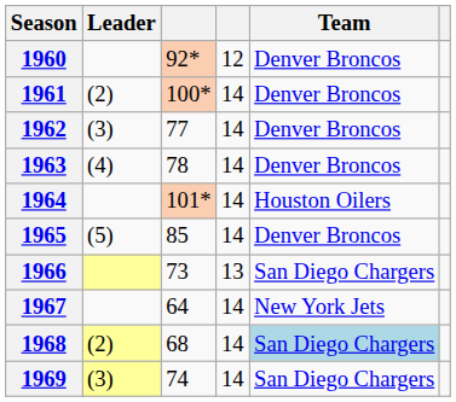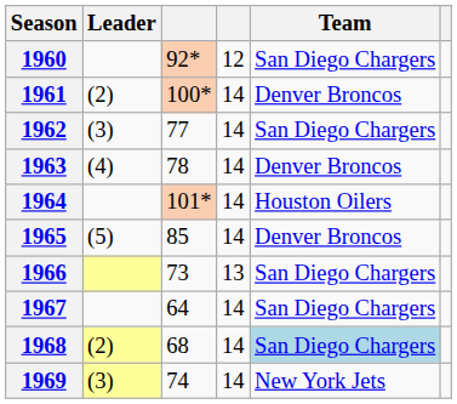1960 | Team: Denver Broncos -> San Diego Chargers
1962 | Team: Denver Broncos -> San Diego Chargers
1967 | Team: New York Jets -> San Diego Chargers
1969 | Team: San Diego Chargers -> New York Jets
